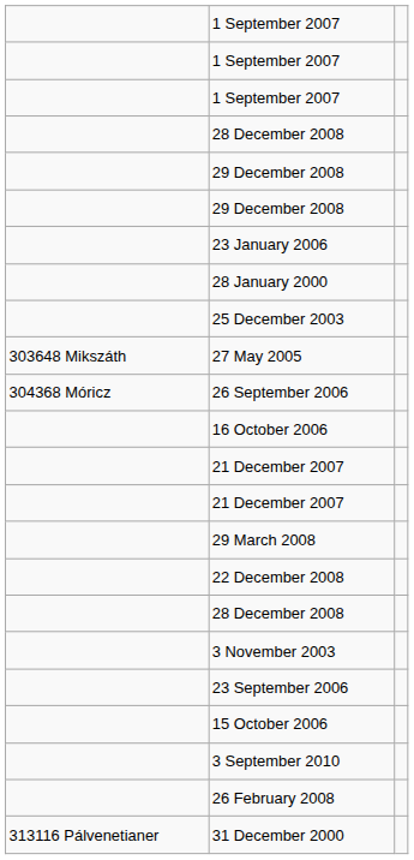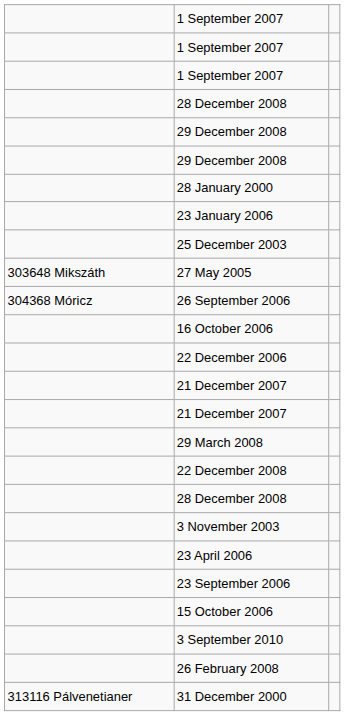rows swapped: 23 January 2006 <-> 28 January 2000
+ row: 22 December 2006
+ row: 23 April 2006
